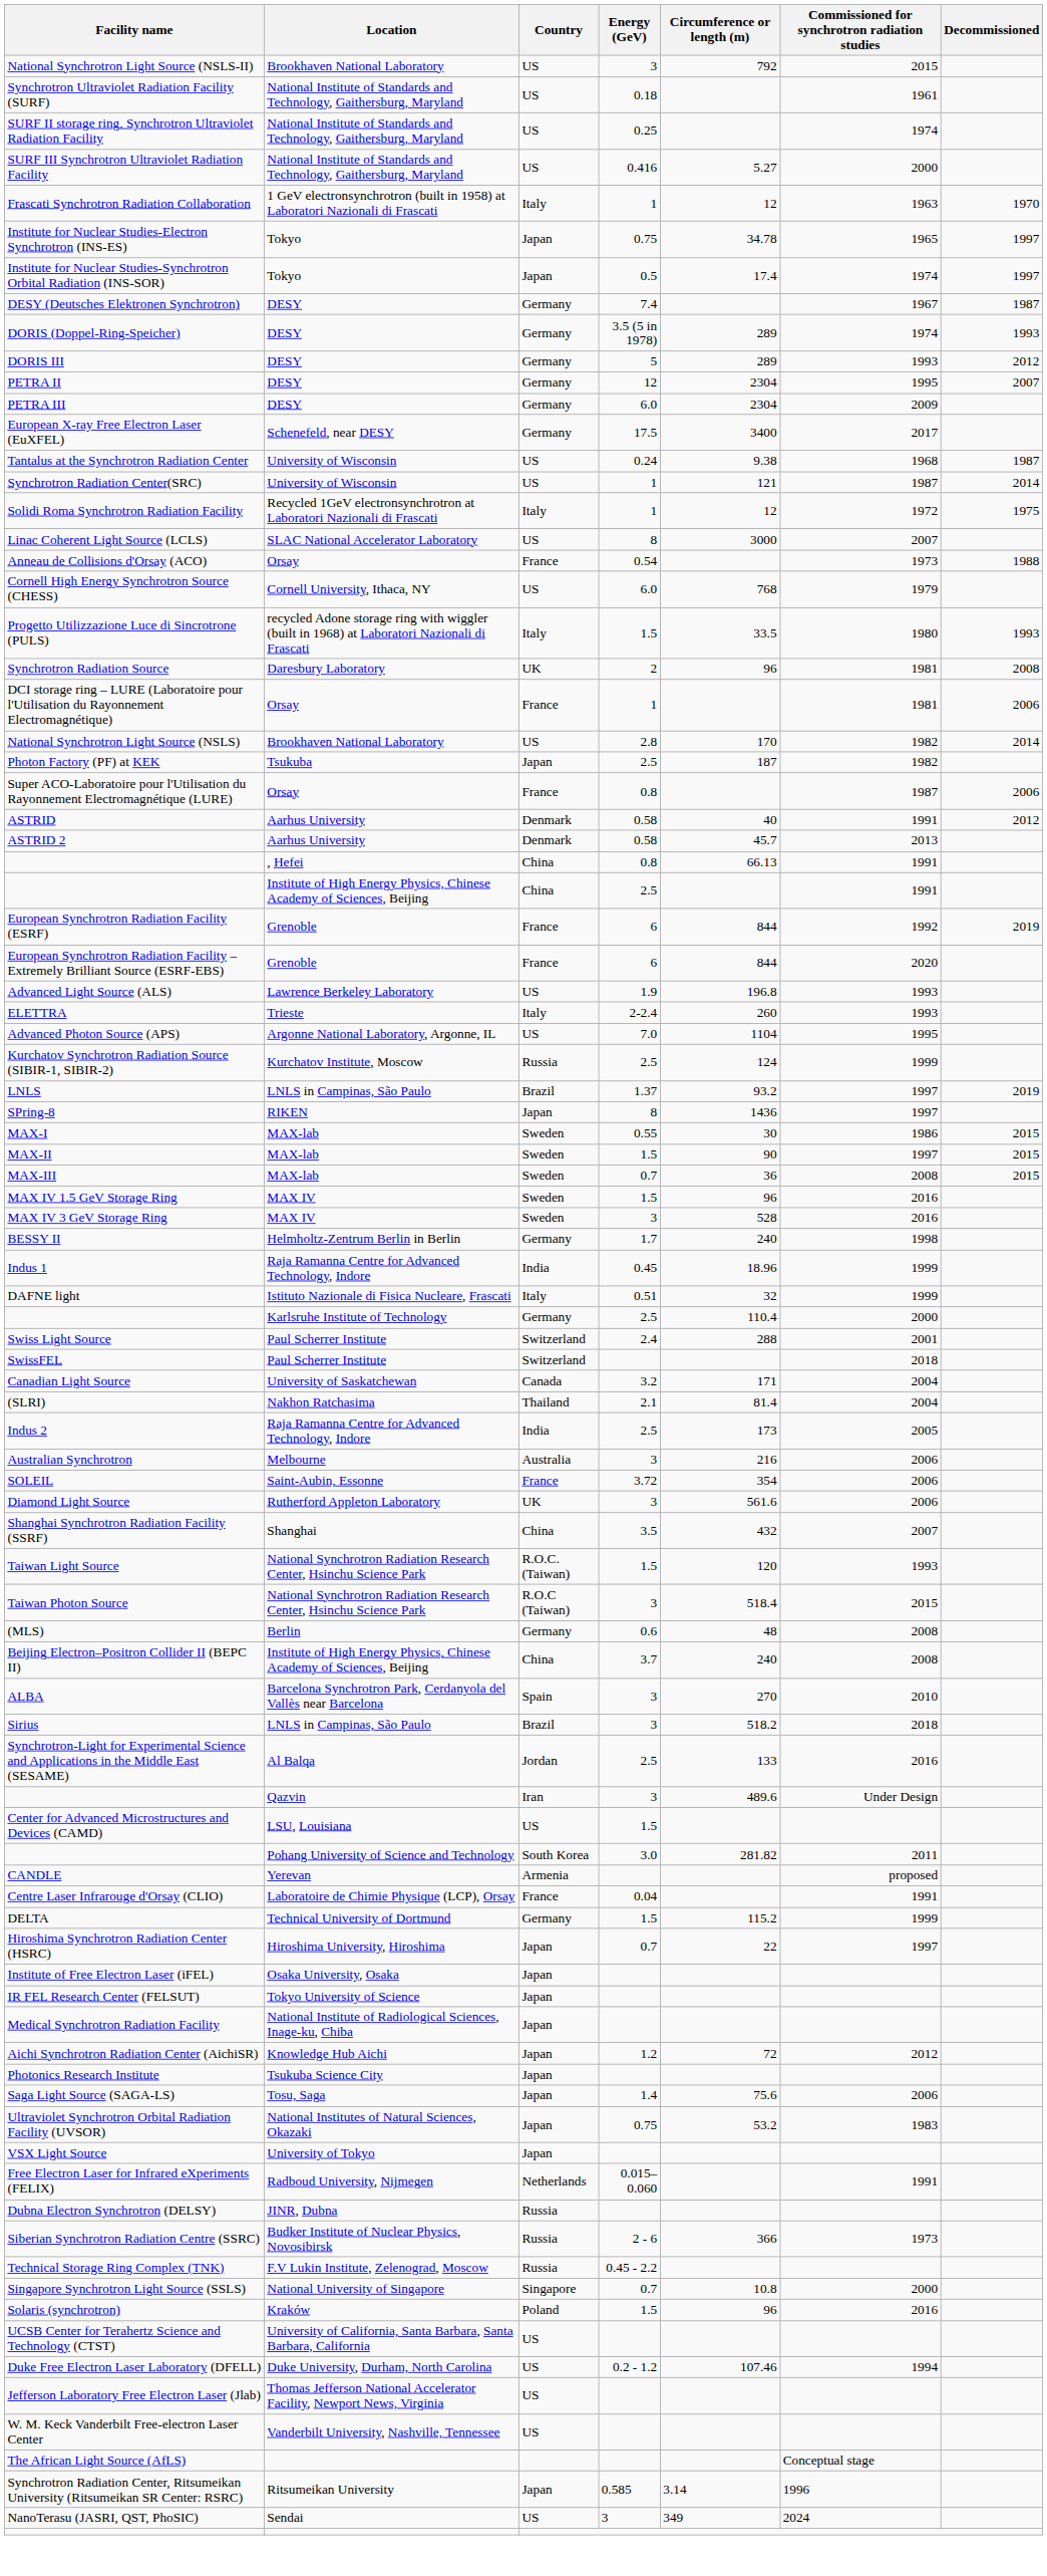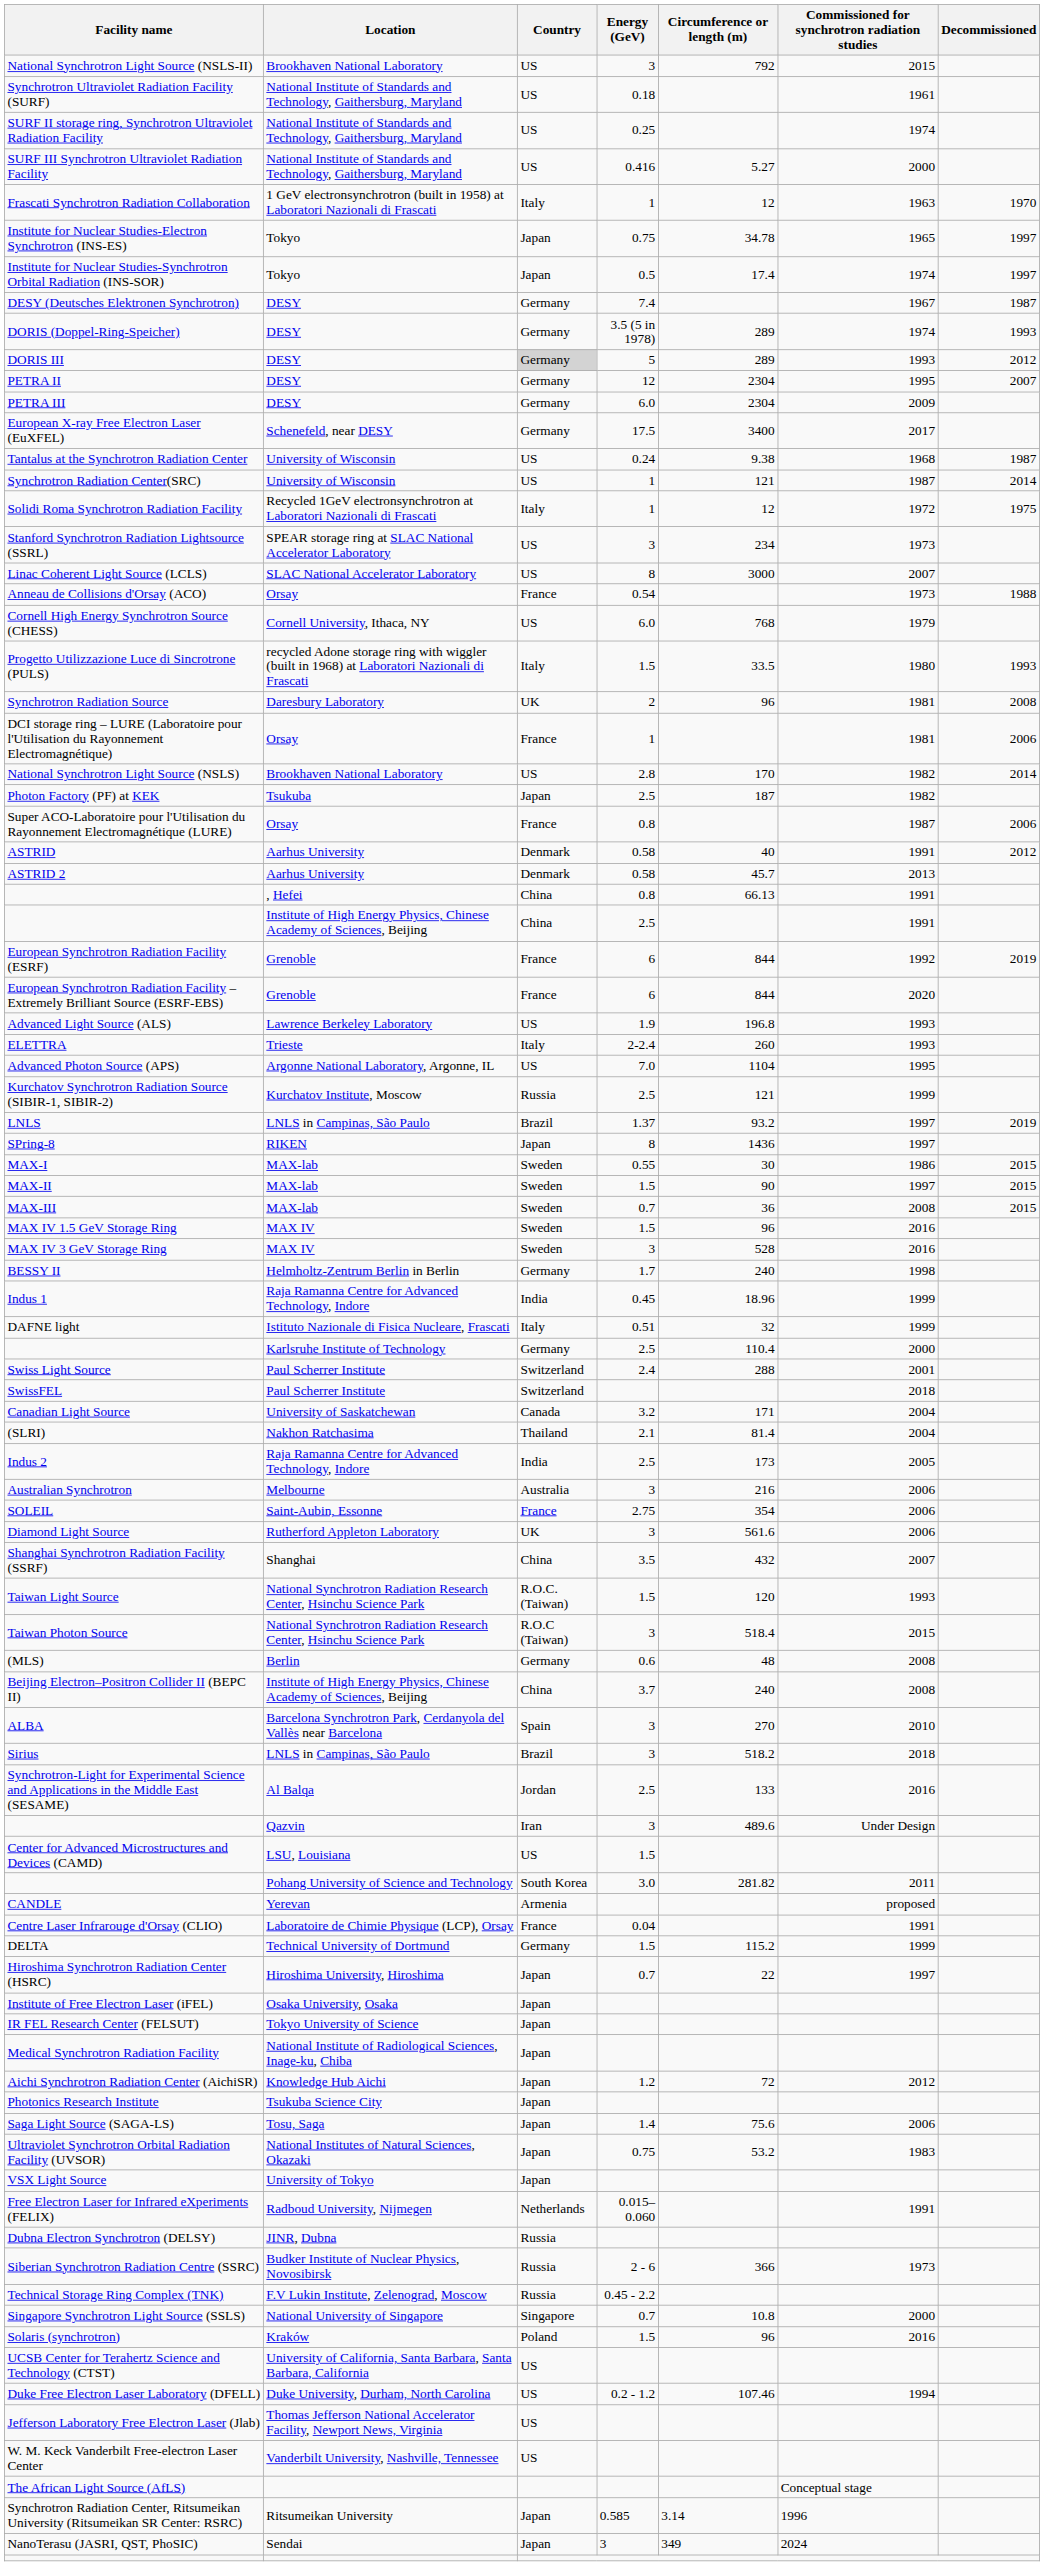DORIS III | Country: no background -> lightgrey background
+ row: Stanford Synchrotron Radiation Lightsource (SSRL) | SPEAR storage ring at SLAC National Accelerator Laboratory | US | 3 | 234 | 1973
Kurchatov Synchrotron Radiation Source (SIBIR-1, SIBIR-2) | Circumference or length (m): 124 -> 121
SOLEIL | Energy (GeV): 3.72 -> 2.75
NanoTerasu (JASRI, QST, PhoSIC) | Country: US -> Japan
